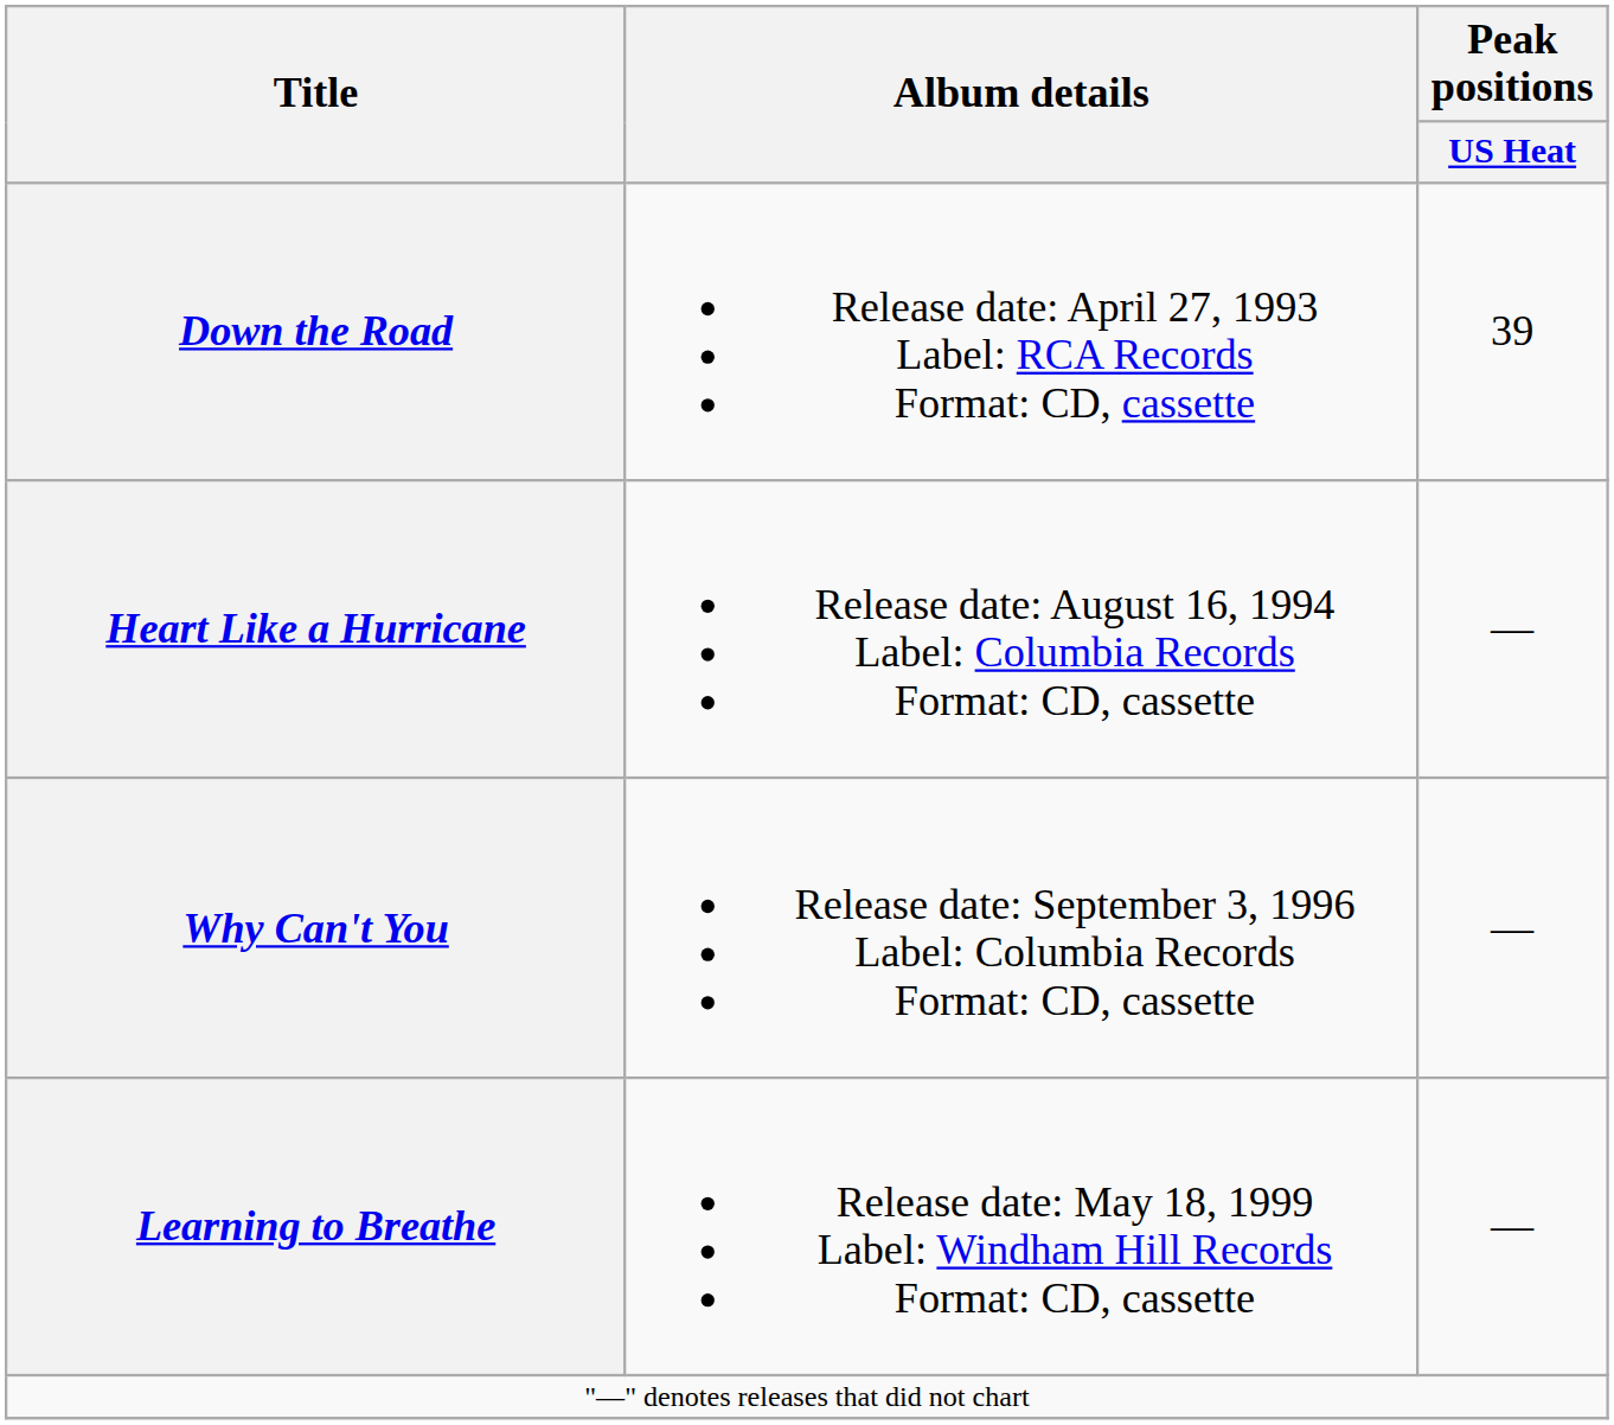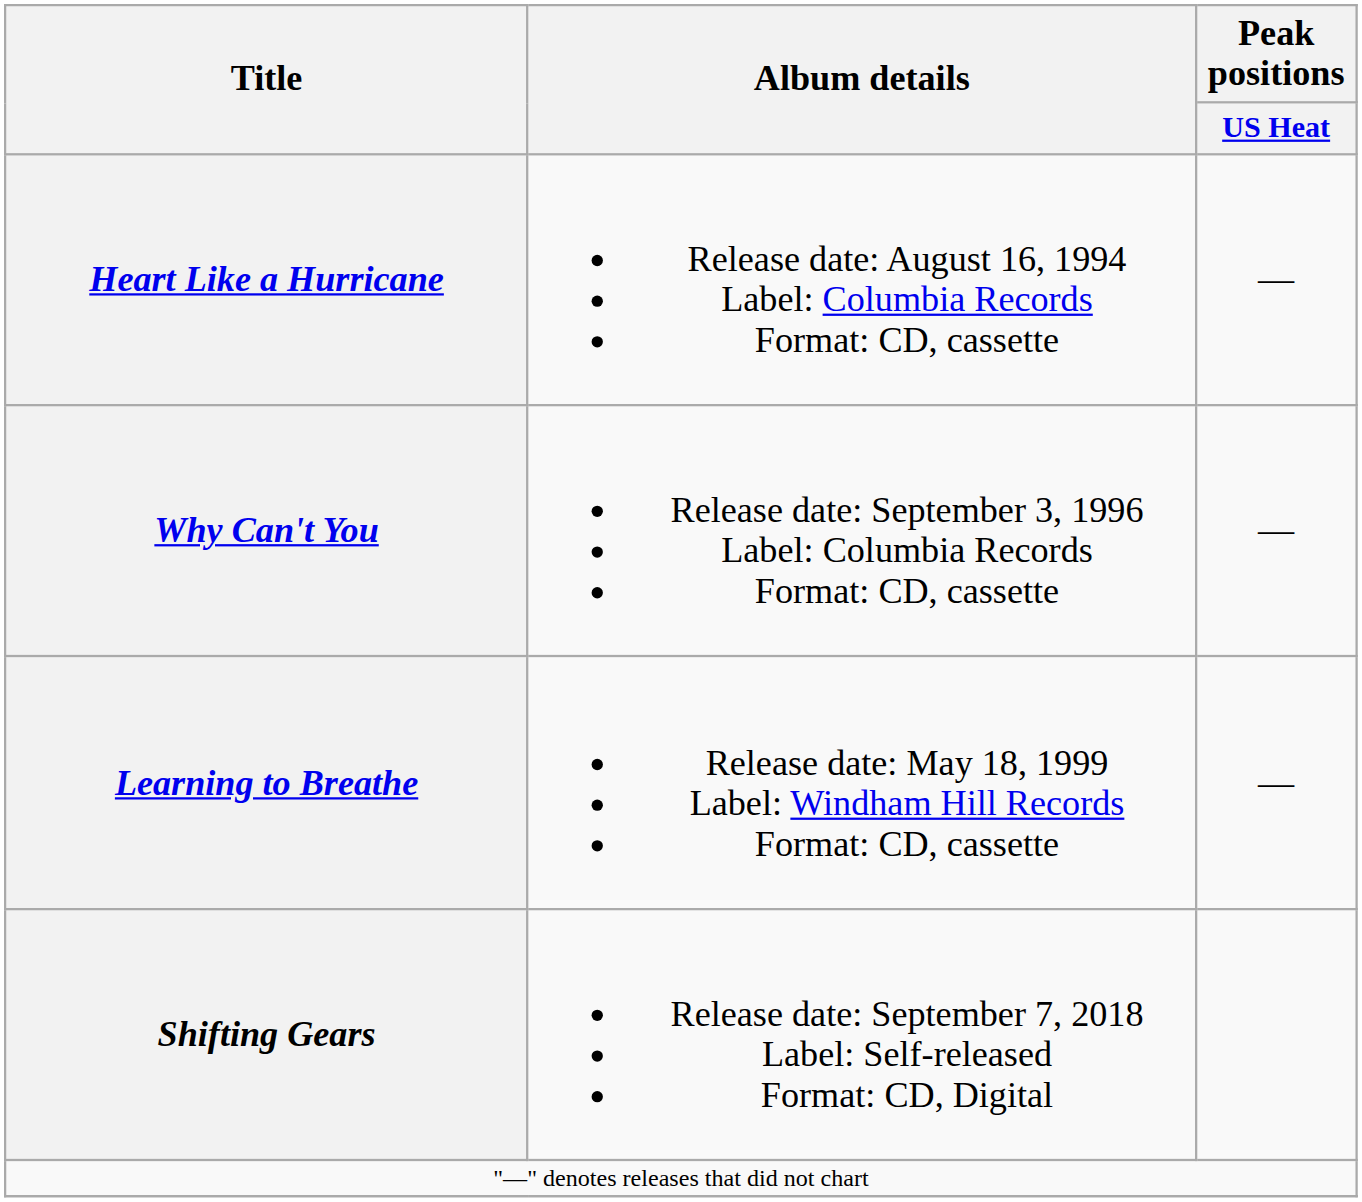- row: Down the Road | Release date: April 27, 1993 Label: RCA Records Format: CD, cassette | 39
+ row: Shifting Gears | Release date: September 7, 2018 Label: Self-released Format: CD, Digital
